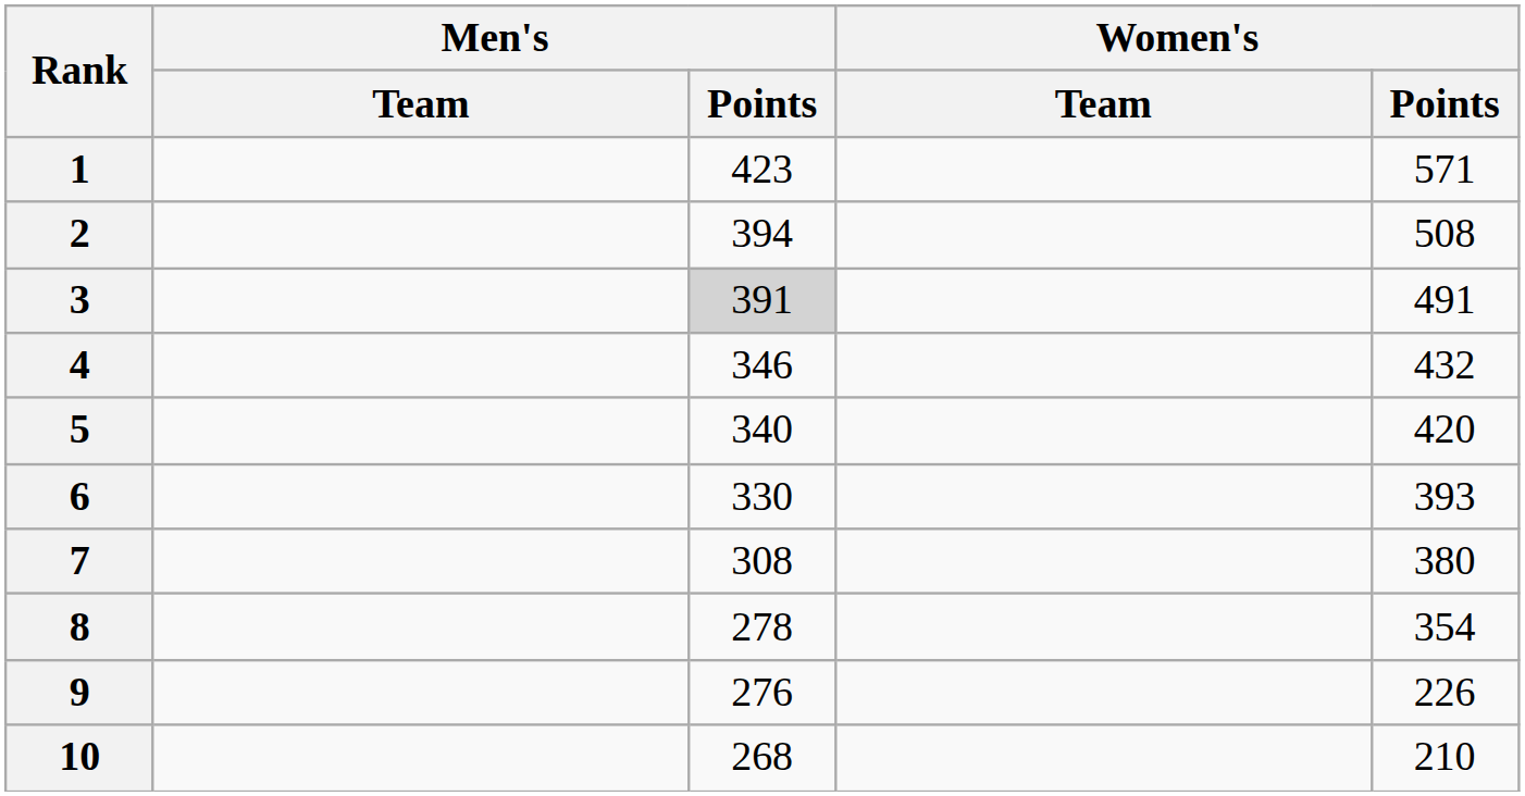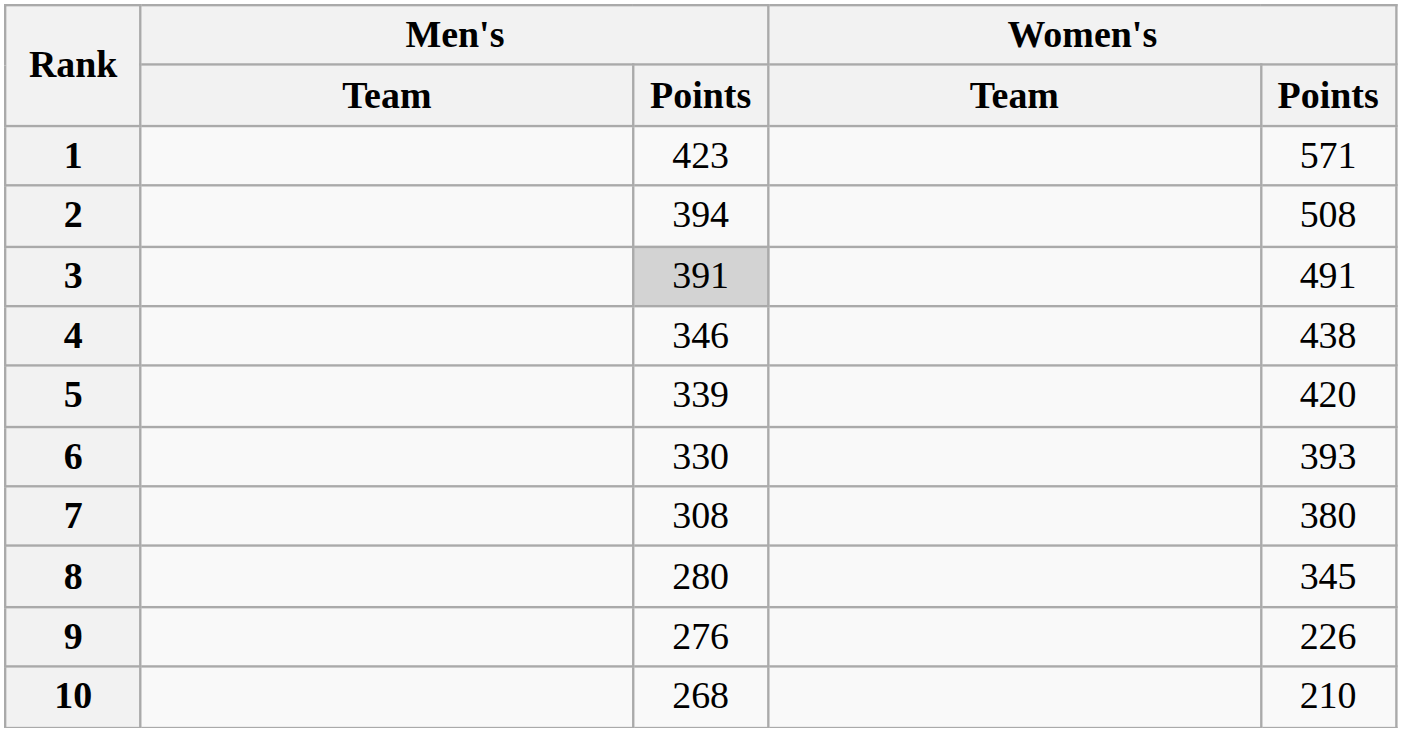4 | Women's / Points: 432 -> 438
5 | Men's / Points: 340 -> 339
8 | Men's / Points: 278 -> 280
8 | Women's / Points: 354 -> 345
